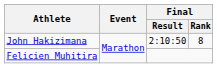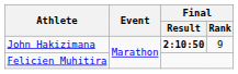John Hakizimana | Final / Result: normal -> bold
John Hakizimana | Final / Rank: 8 -> 9
